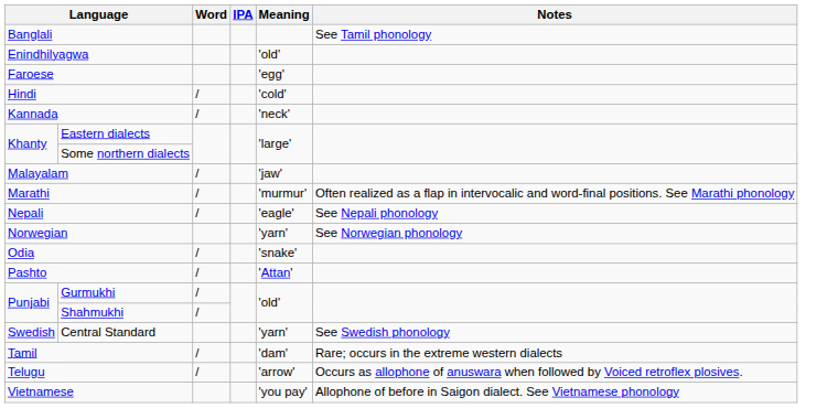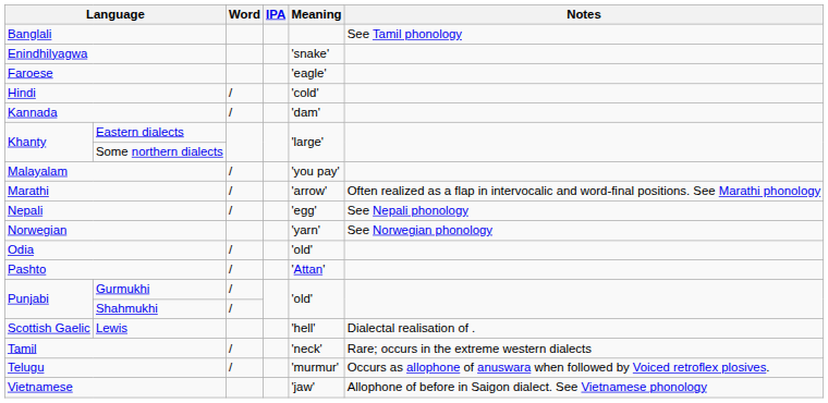Enindhilyagwa | Meaning: 'old' -> 'snake'
Faroese | Meaning: 'egg' -> 'eagle'
Kannada | Meaning: 'neck' -> 'dam'
Malayalam | Meaning: 'jaw' -> 'you pay'
Marathi | Meaning: 'murmur' -> 'arrow'
Nepali | Meaning: 'eagle' -> 'egg'
Odia | Meaning: 'snake' -> 'old'
+ row: Scottish Gaelic | Lewis | 'hell' | Dialectal realisation of .
- row: Swedish | Central Standard | 'yarn' | See Swedish phonology
Tamil | Meaning: 'dam' -> 'neck'
Telugu | Meaning: 'arrow' -> 'murmur'
Vietnamese | Meaning: 'you pay' -> 'jaw'
